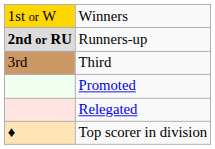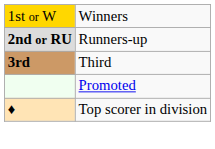Third | column 1: normal -> bold
- row: Relegated
